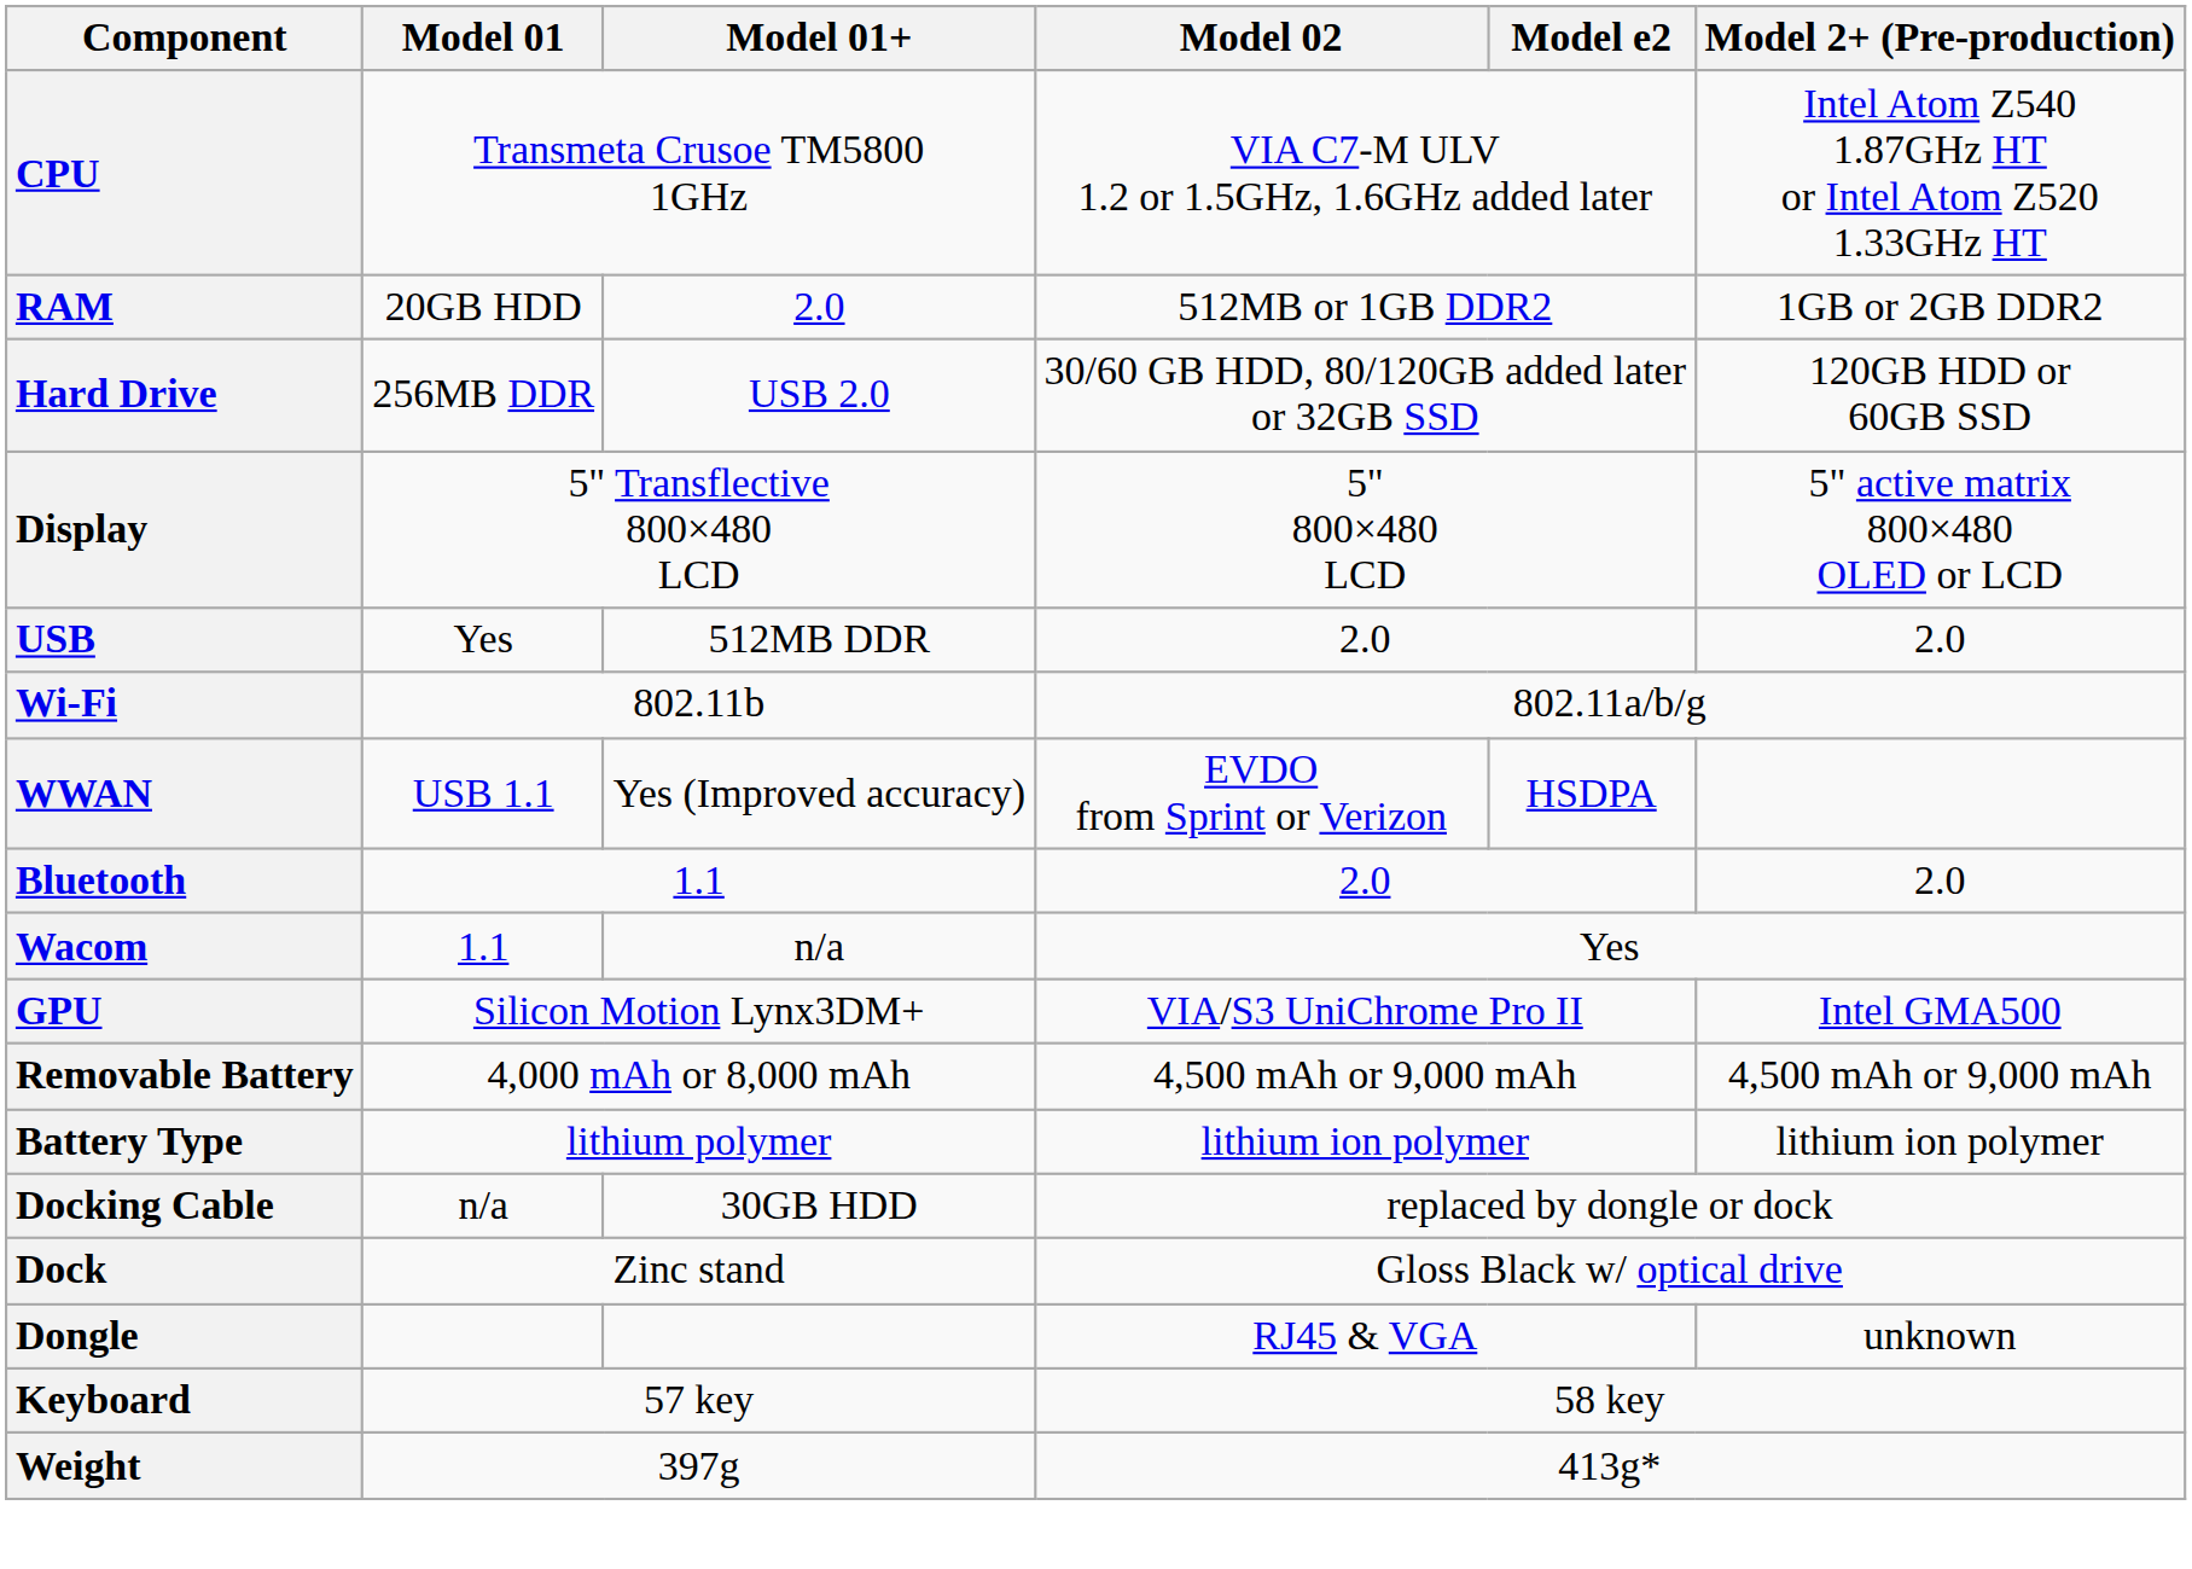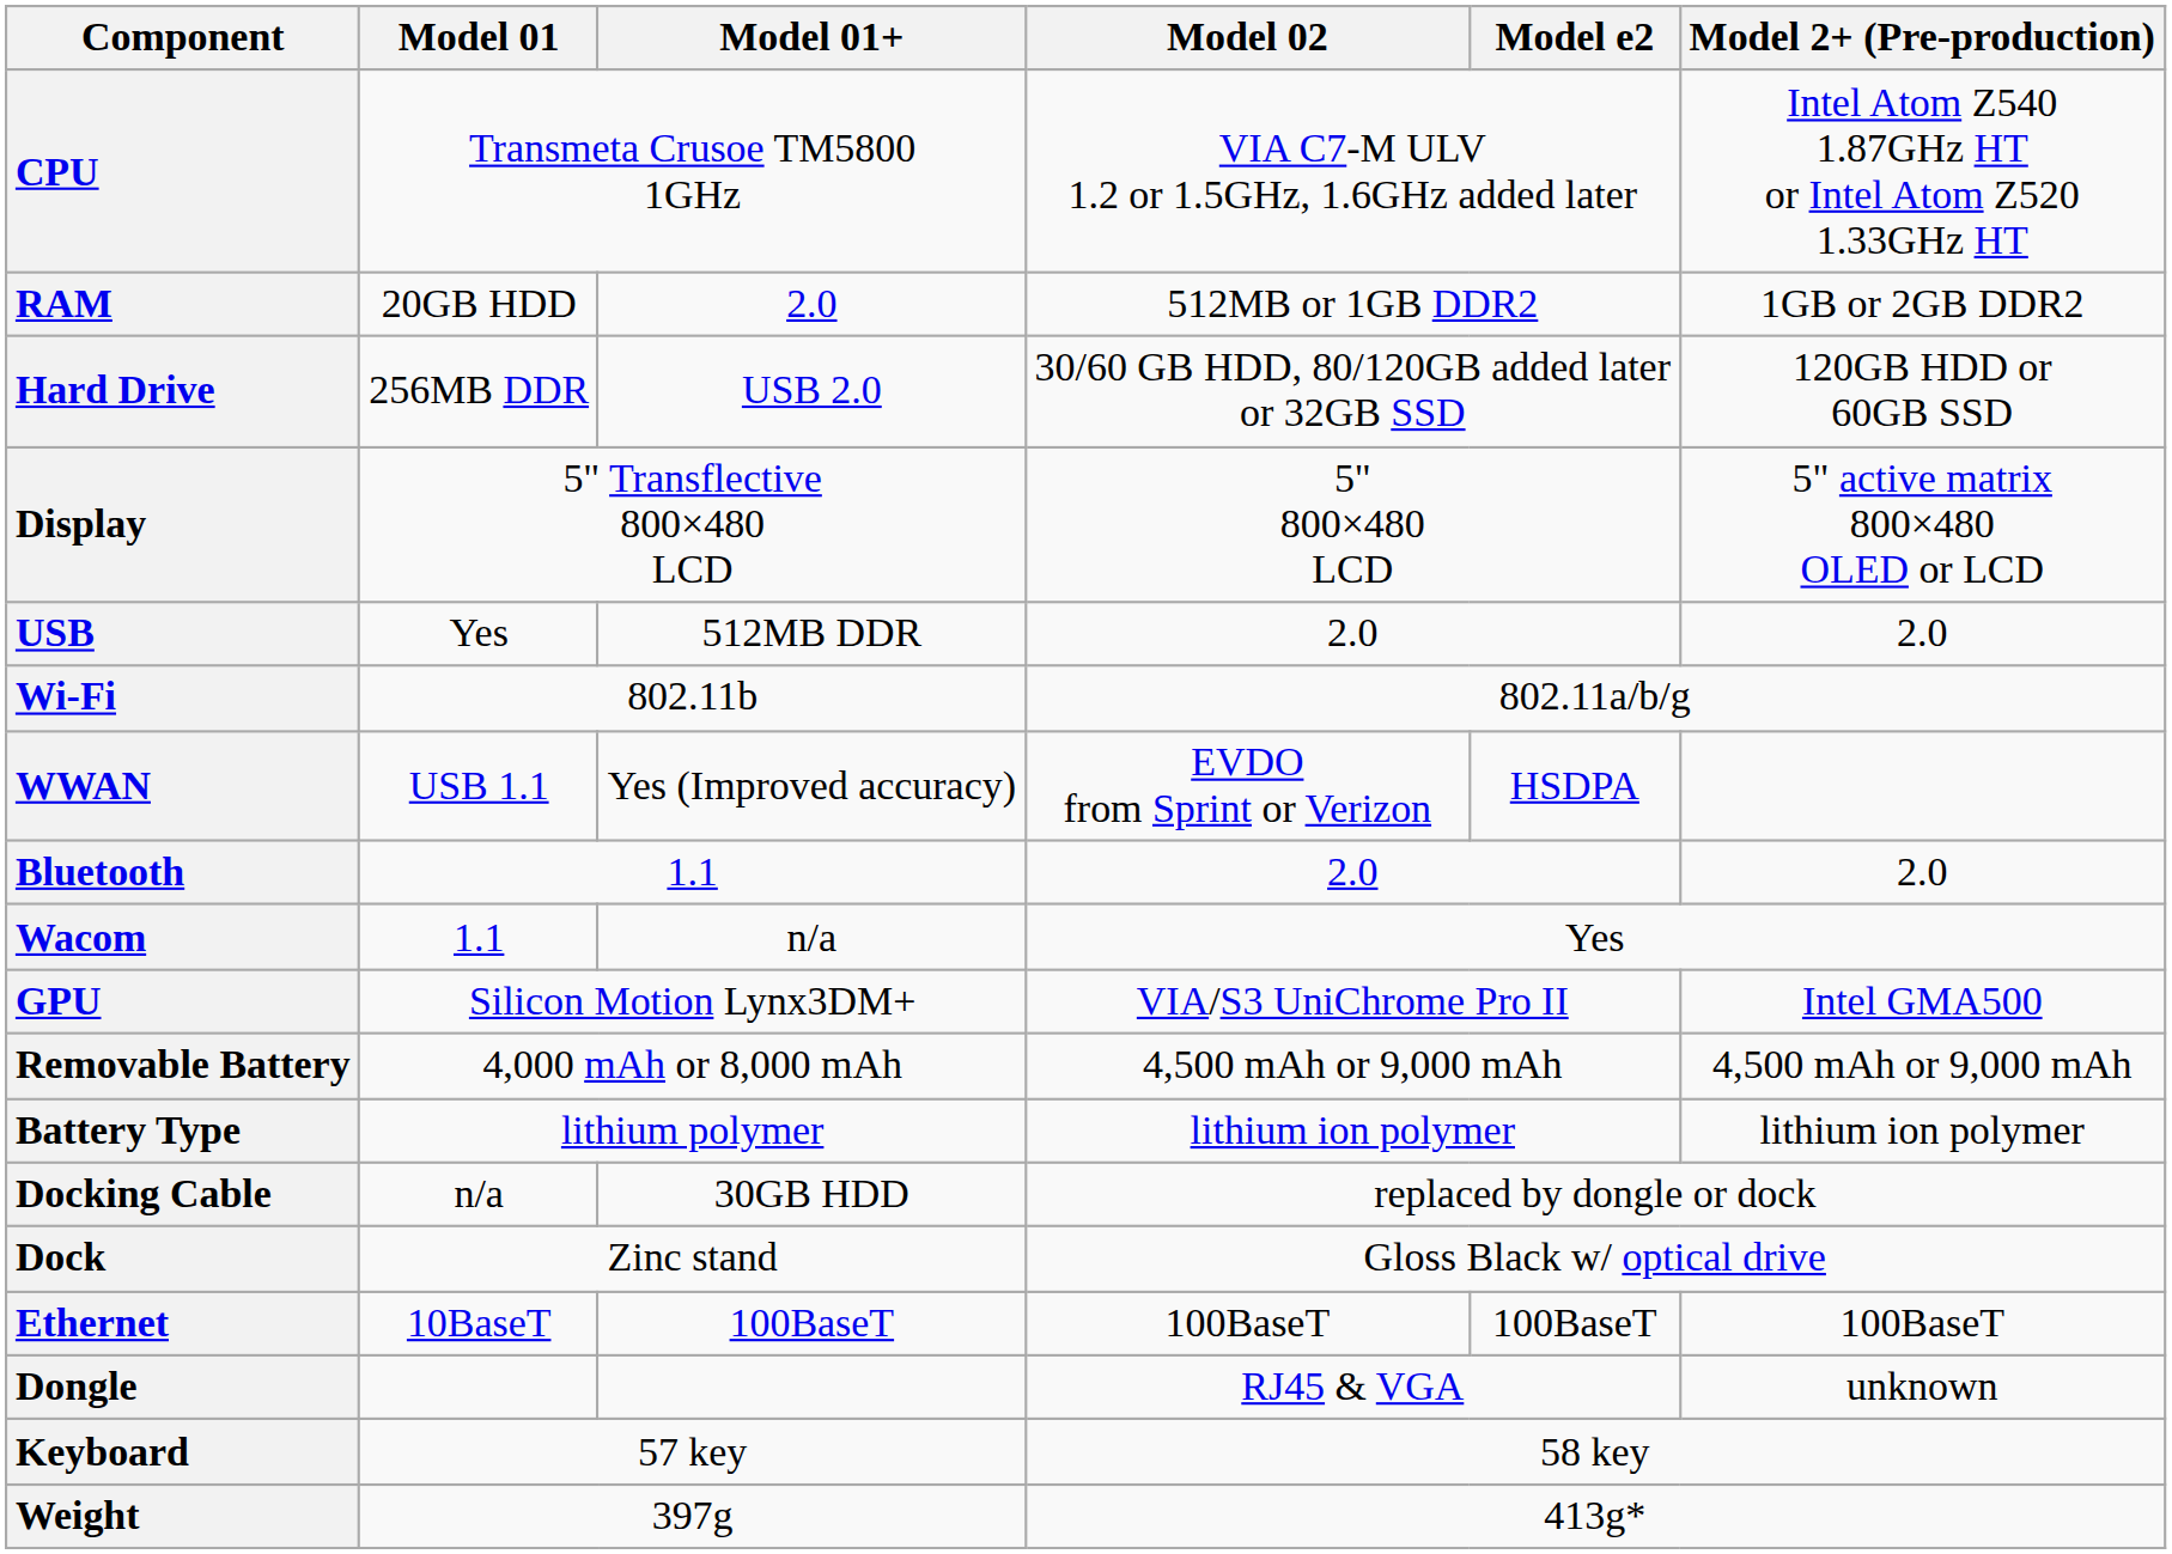+ row: Ethernet | 10BaseT | 100BaseT | 100BaseT | 100BaseT | 100BaseT
